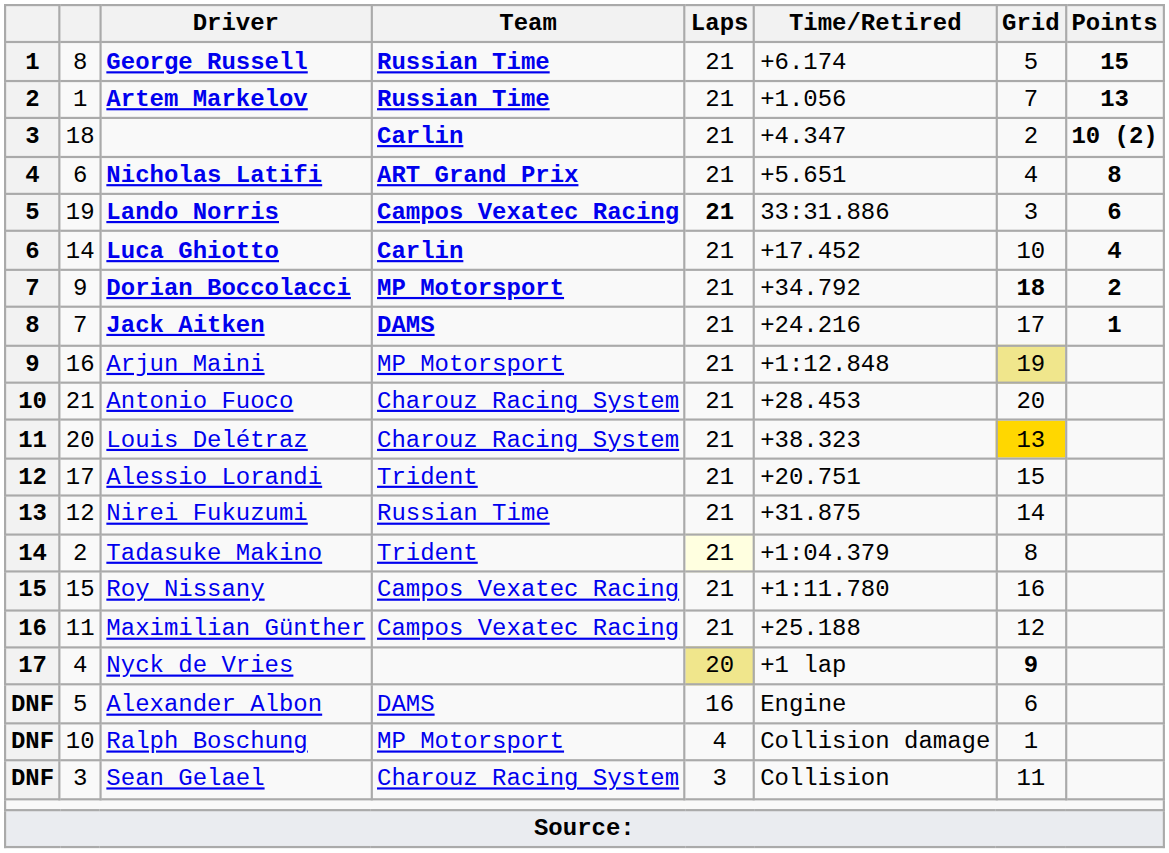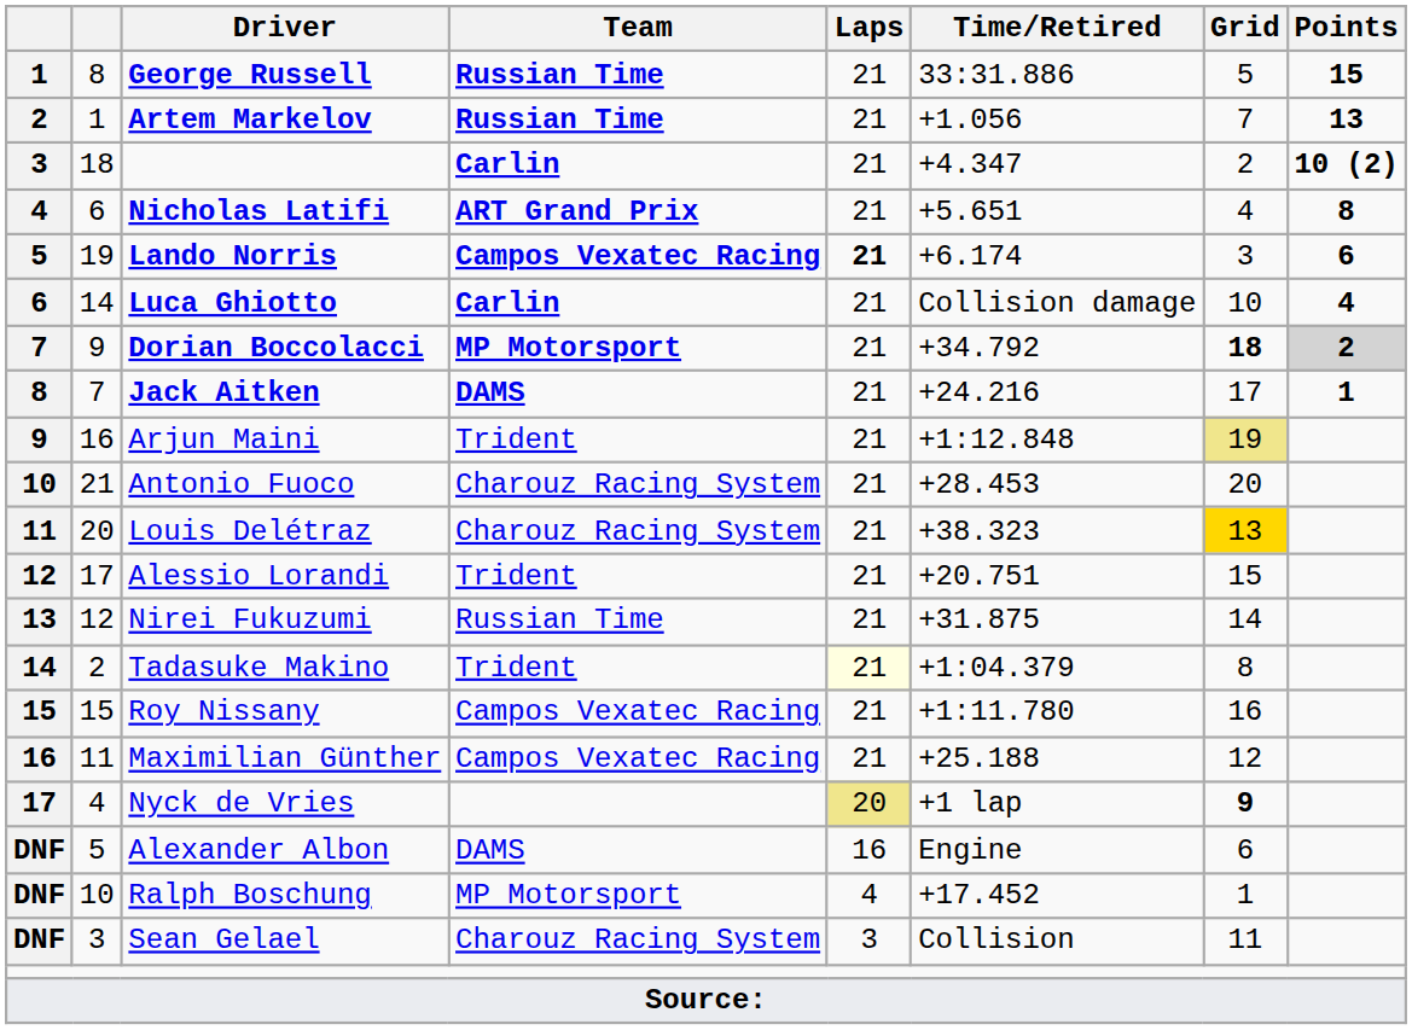George Russell | Time/Retired: +6.174 -> 33:31.886
Lando Norris | Time/Retired: 33:31.886 -> +6.174
Luca Ghiotto | Time/Retired: +17.452 -> Collision damage
Dorian Boccolacci | Points: no background -> lightgrey background
Arjun Maini | Team: MP Motorsport -> Trident
Ralph Boschung | Time/Retired: Collision damage -> +17.452
